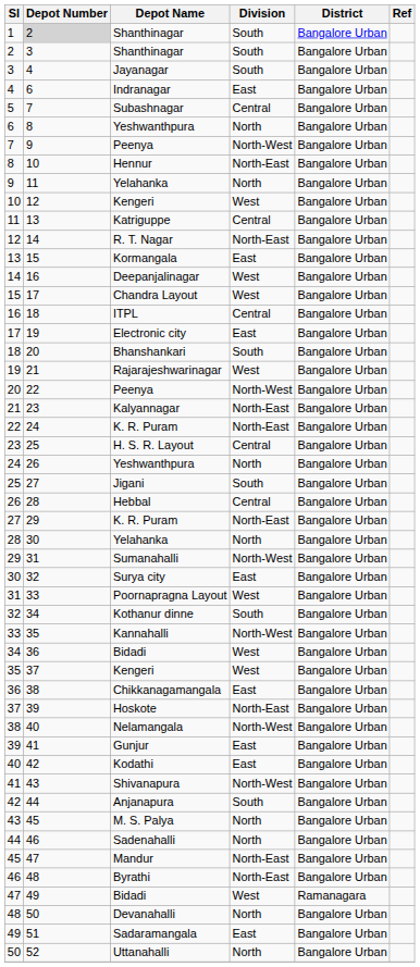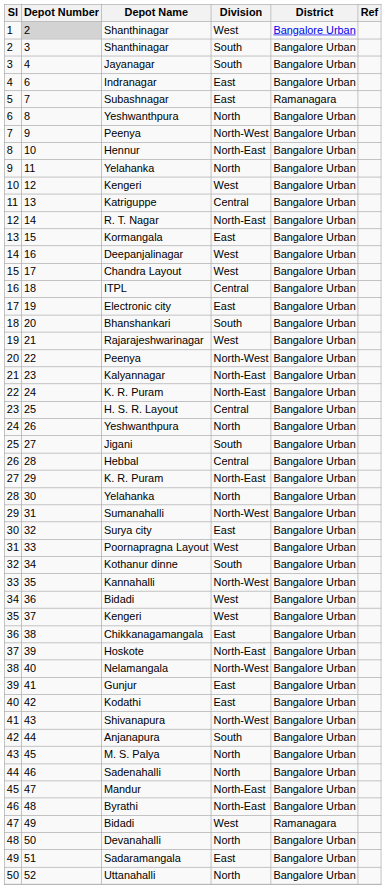1 | Division: South -> West
5 | Division: Central -> East
5 | District: Bangalore Urban -> Ramanagara
